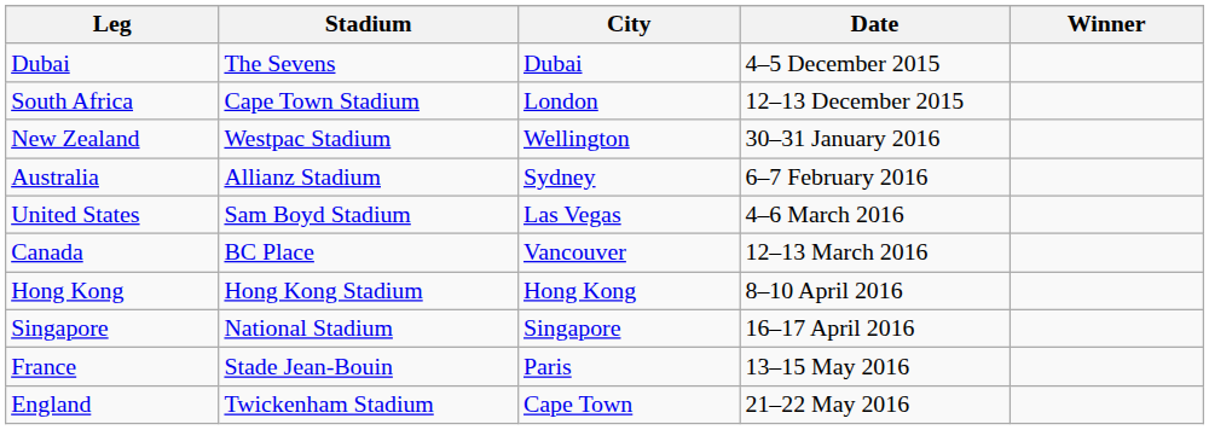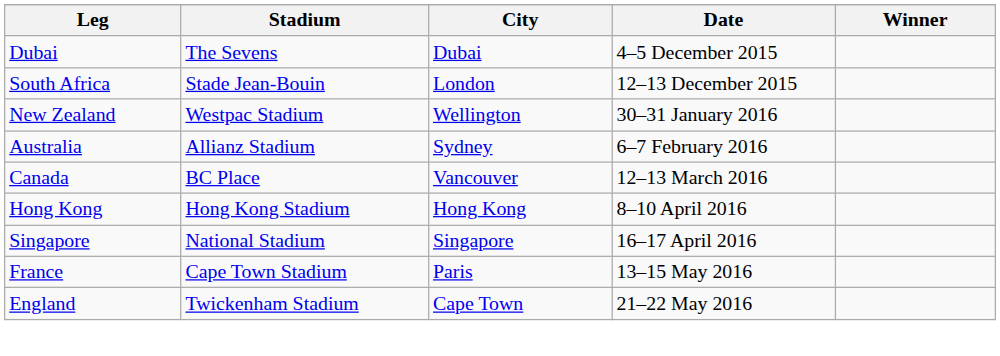South Africa | Stadium: Cape Town Stadium -> Stade Jean-Bouin
- row: United States | Sam Boyd Stadium | Las Vegas | 4–6 March 2016
France | Stadium: Stade Jean-Bouin -> Cape Town Stadium
